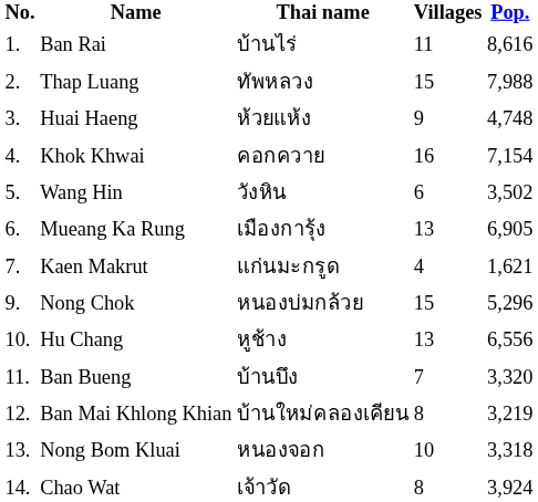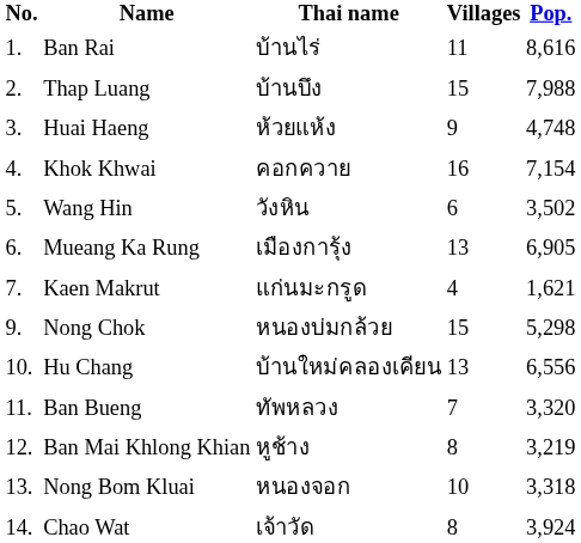Thap Luang | Thai name: ทัพหลวง -> บ้านบึง
Nong Chok | Pop.: 5,296 -> 5,298
Hu Chang | Thai name: หูช้าง -> บ้านใหม่คลองเคียน
Ban Bueng | Thai name: บ้านบึง -> ทัพหลวง
Ban Mai Khlong Khian | Thai name: บ้านใหม่คลองเคียน -> หูช้าง
